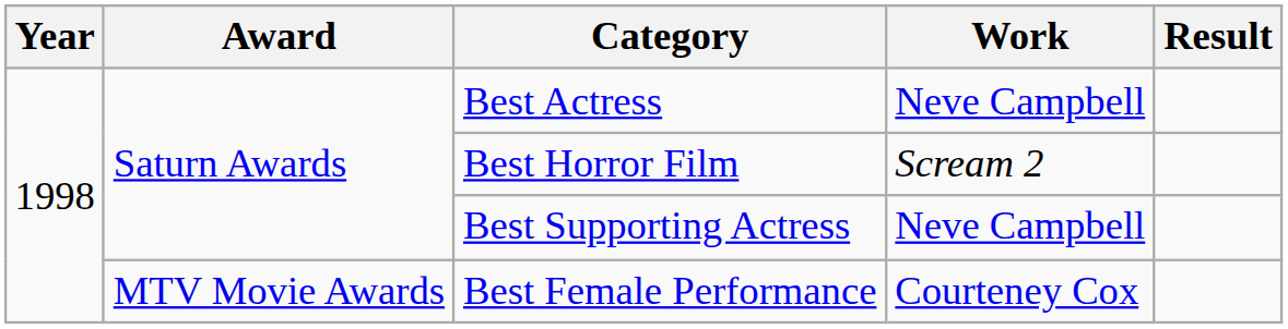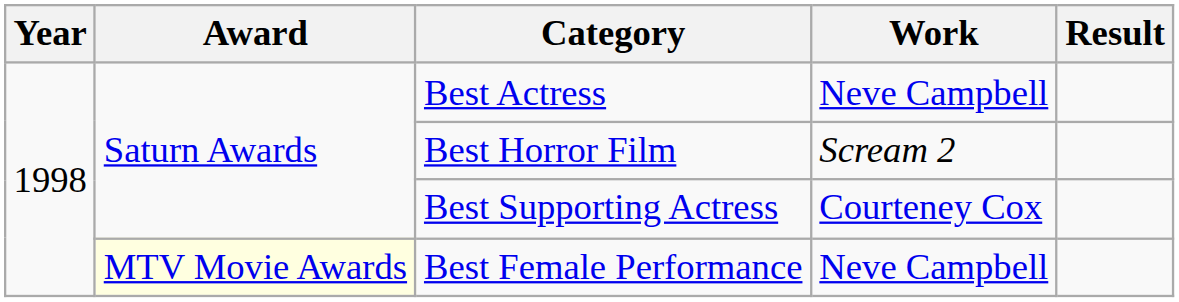Best Supporting Actress | Work: Neve Campbell -> Courteney Cox
Best Female Performance | Award: no background -> lightyellow background
Best Female Performance | Work: Courteney Cox -> Neve Campbell
